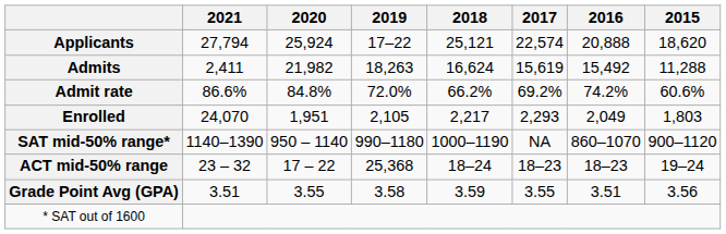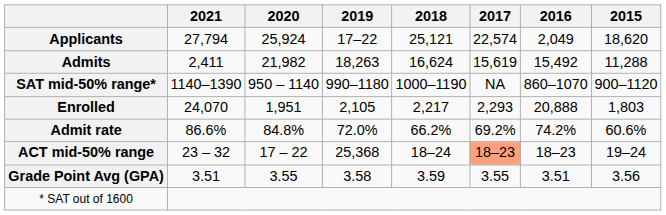Applicants | 2016: 20,888 -> 2,049
rows swapped: Admit rate <-> SAT mid-50% range*
Enrolled | 2016: 2,049 -> 20,888
ACT mid-50% range | 2017: no background -> lightsalmon background
